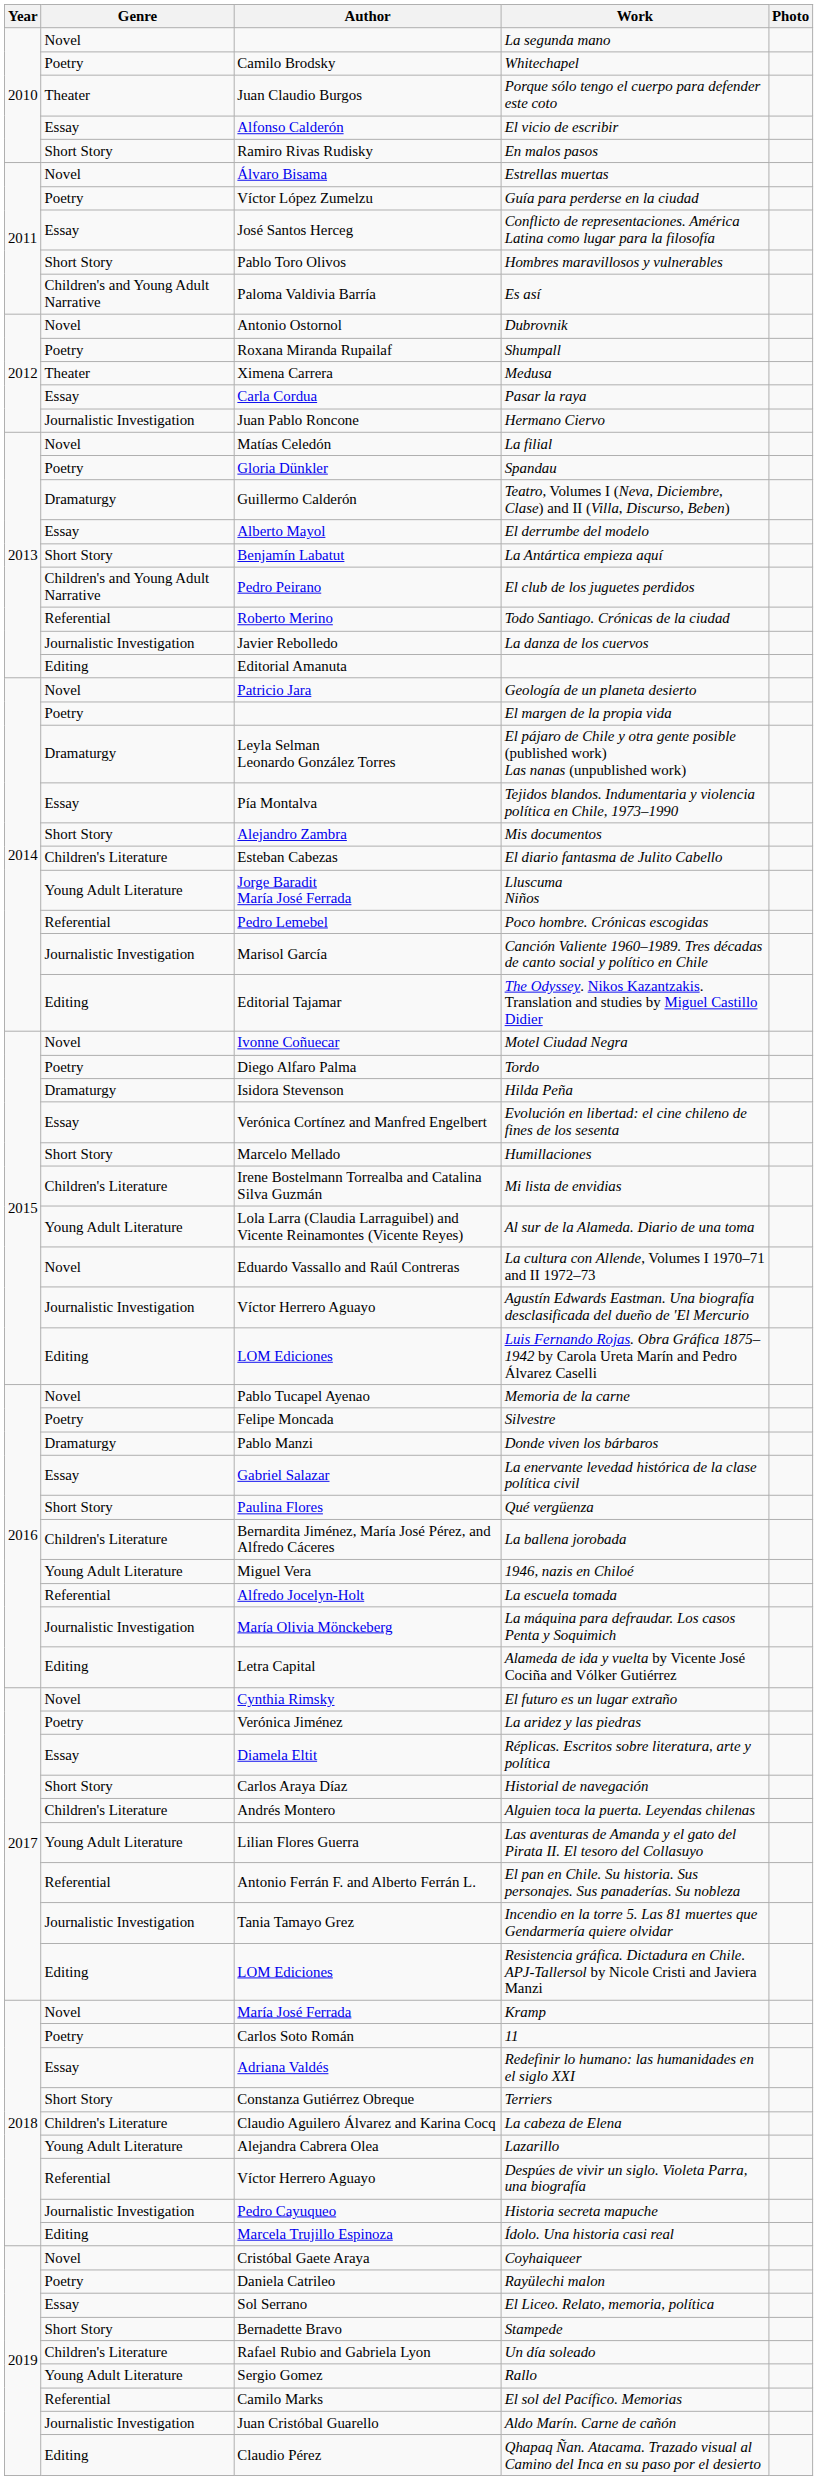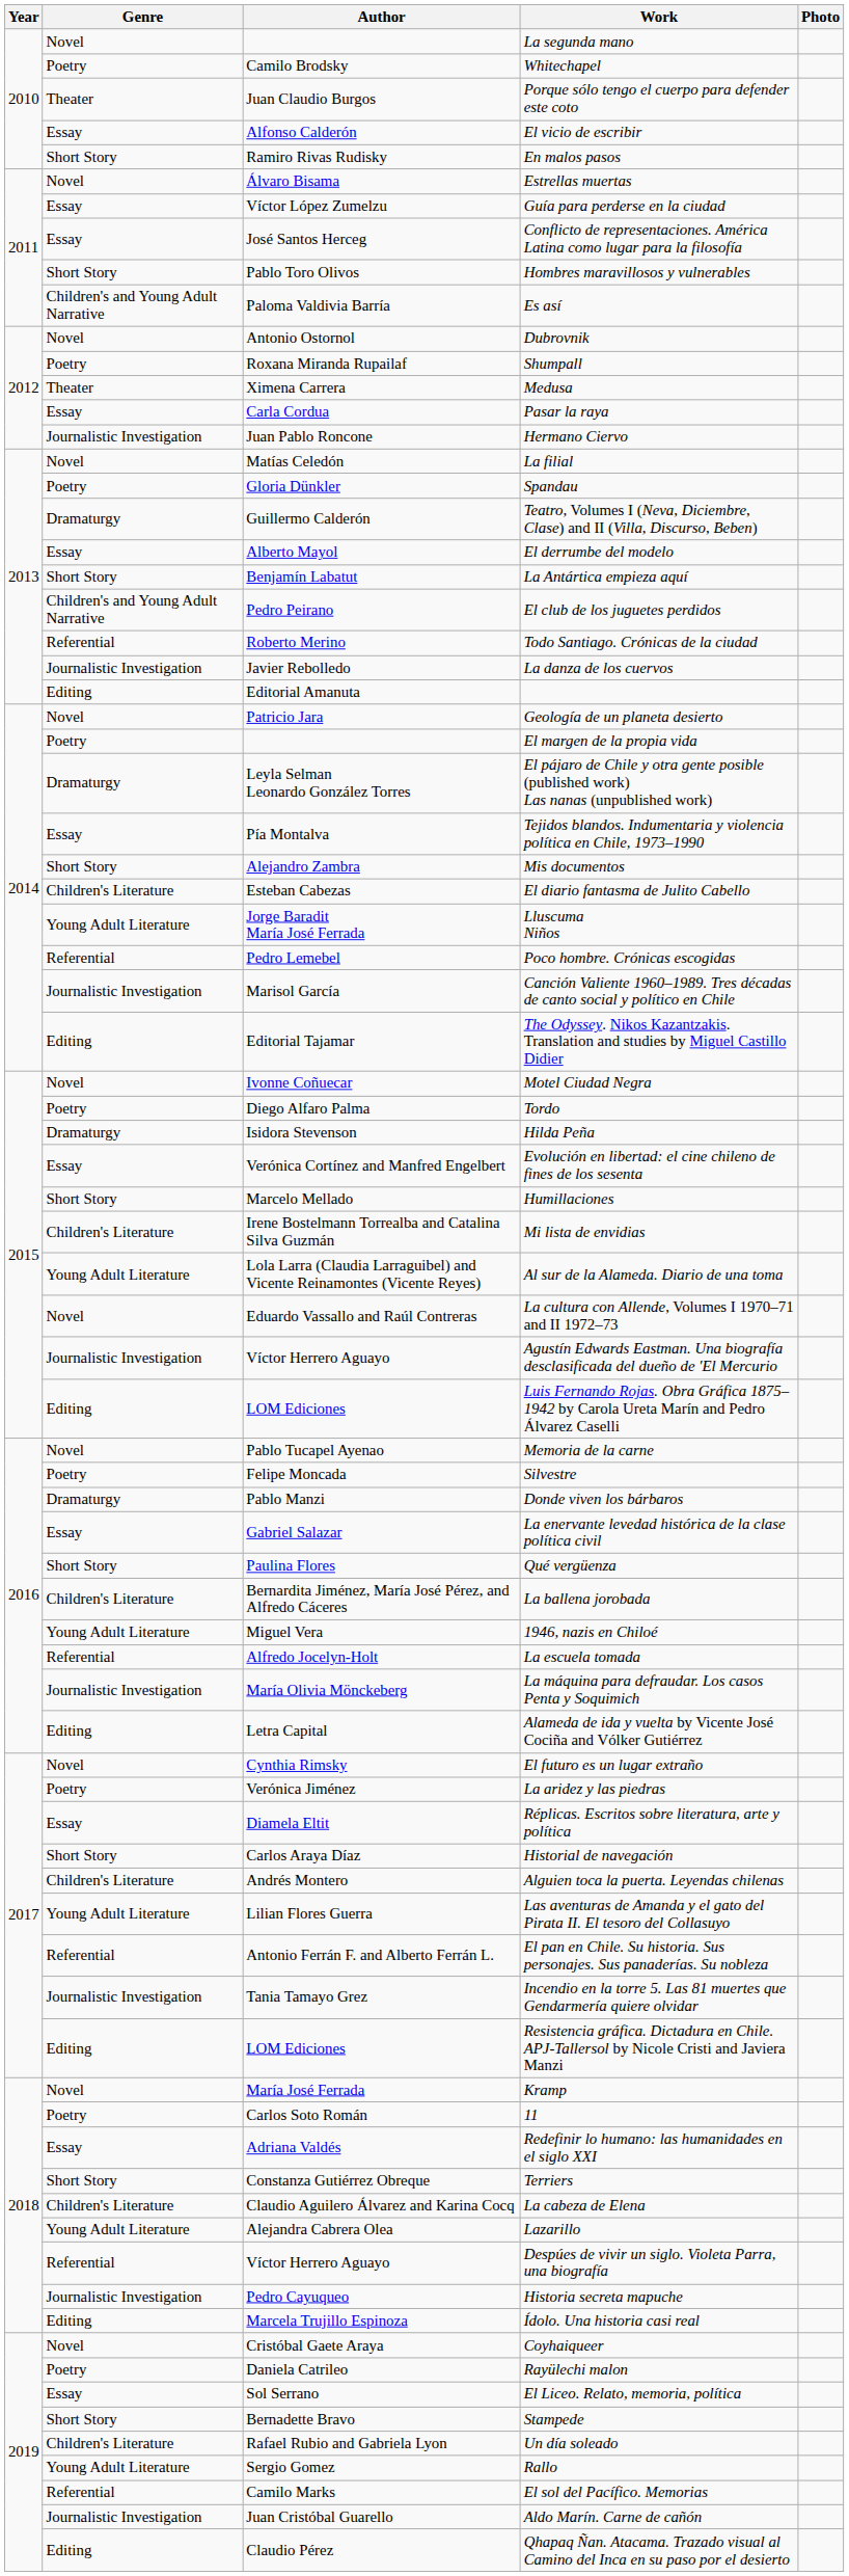Guía para perderse en la ciudad | Genre: Poetry -> Essay
